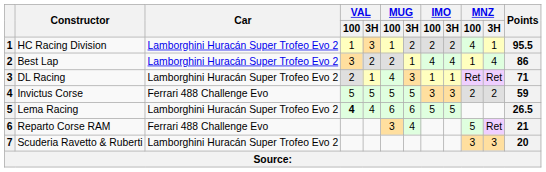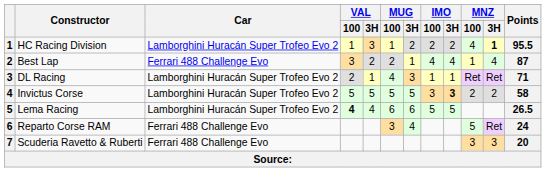HC Racing Division | MNZ / 3H: normal -> bold
Best Lap | Car: Lamborghini Huracán Super Trofeo Evo 2 -> Ferrari 488 Challenge Evo
Best Lap | Points: 86 -> 87
Invictus Corse | Car: Ferrari 488 Challenge Evo -> Lamborghini Huracán Super Trofeo Evo 2
Invictus Corse | IMO / 3H: normal -> bold
Invictus Corse | Points: 59 -> 58
Reparto Corse RAM | Points: 21 -> 24
Scuderia Ravetto & Ruberti | Car: Lamborghini Huracán Super Trofeo Evo 2 -> Ferrari 488 Challenge Evo
